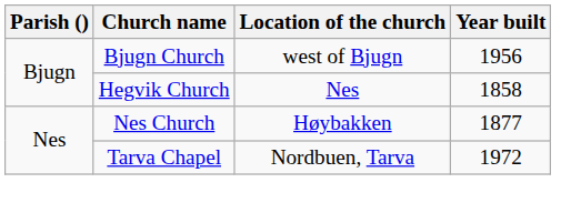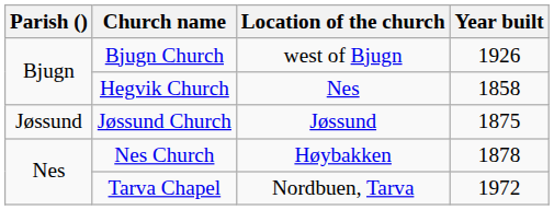Bjugn Church | Year built: 1956 -> 1926
+ row: Jøssund | Jøssund Church | Jøssund | 1875
Nes Church | Year built: 1877 -> 1878
